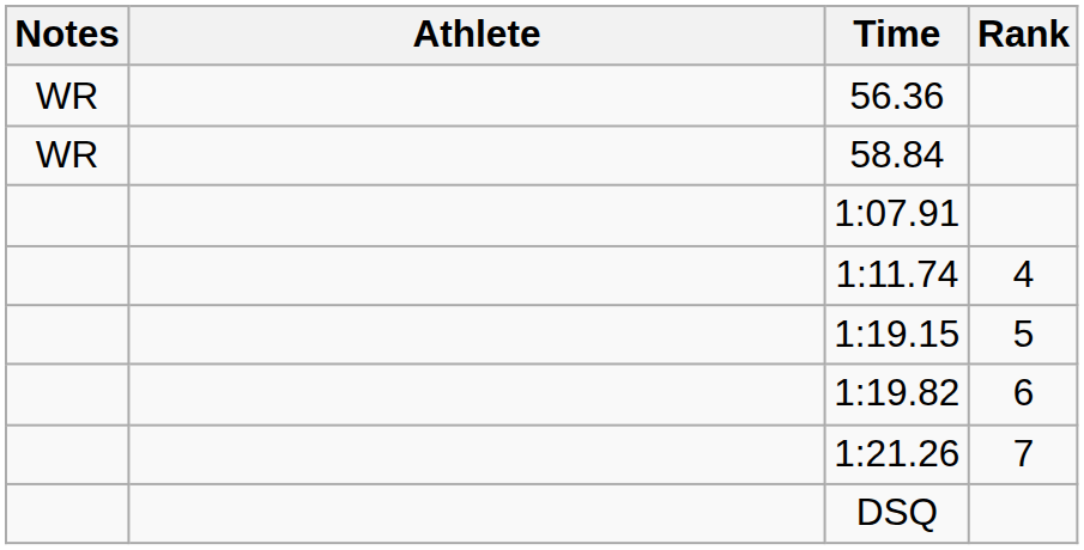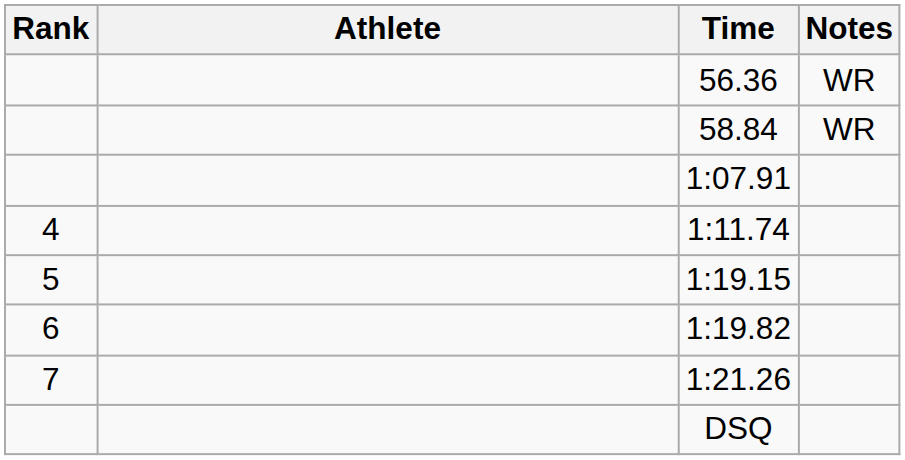columns swapped: Rank <-> Notes
